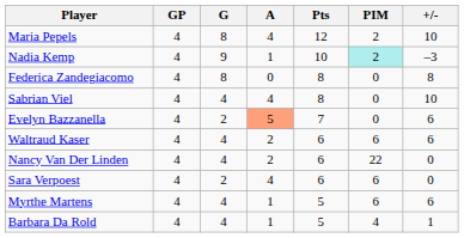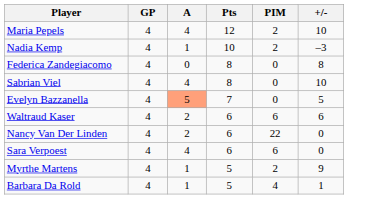- column: G | 8 | 9 | 8 | 4 | 2 | 4 | 4 | 2 | 4 | 4
Nadia Kemp | PIM: paleturquoise background -> no background
Evelyn Bazzanella | +/-: 6 -> 5
Myrthe Martens | PIM: 6 -> 2
Myrthe Martens | +/-: 6 -> 9
